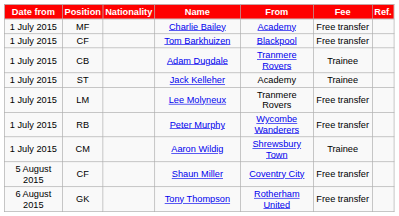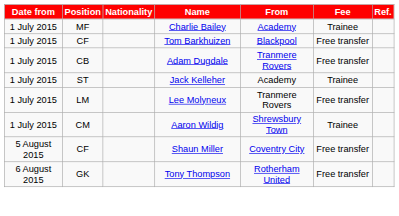Charlie Bailey | Fee: Free transfer -> Trainee
Adam Dugdale | Fee: Trainee -> Free transfer
- row: 1 July 2015 | RB | Peter Murphy | Wycombe Wanderers | Free transfer
